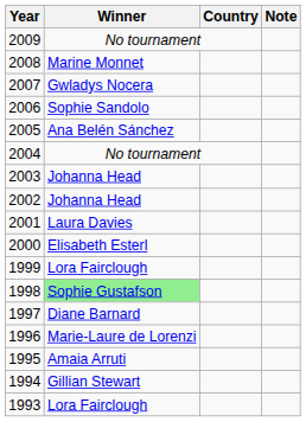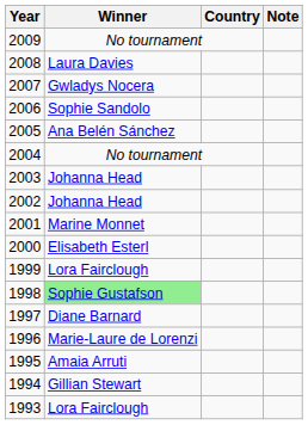2008 | Winner: Marine Monnet -> Laura Davies
2001 | Winner: Laura Davies -> Marine Monnet
